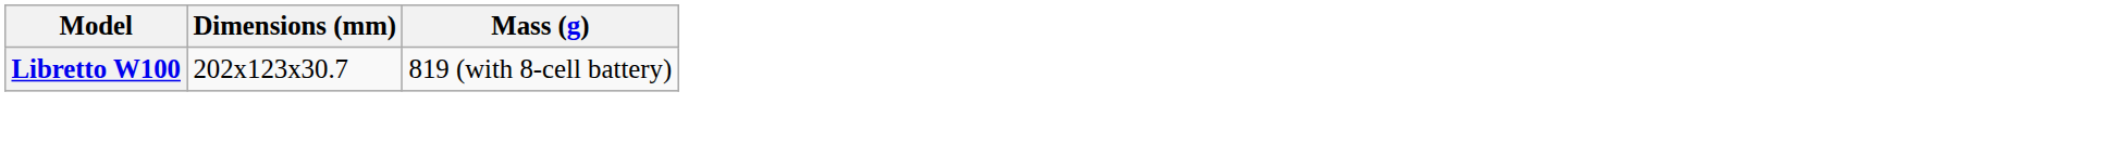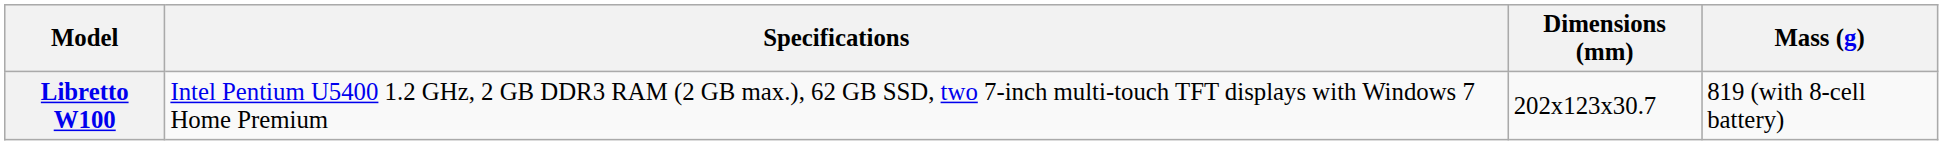+ column: Specifications | Intel Pentium U5400 1.2 GHz, 2 GB DDR3 RAM (2 GB max.), 62 GB SSD, two 7-inch multi-touch TFT displays with Windows 7 Home Premium
